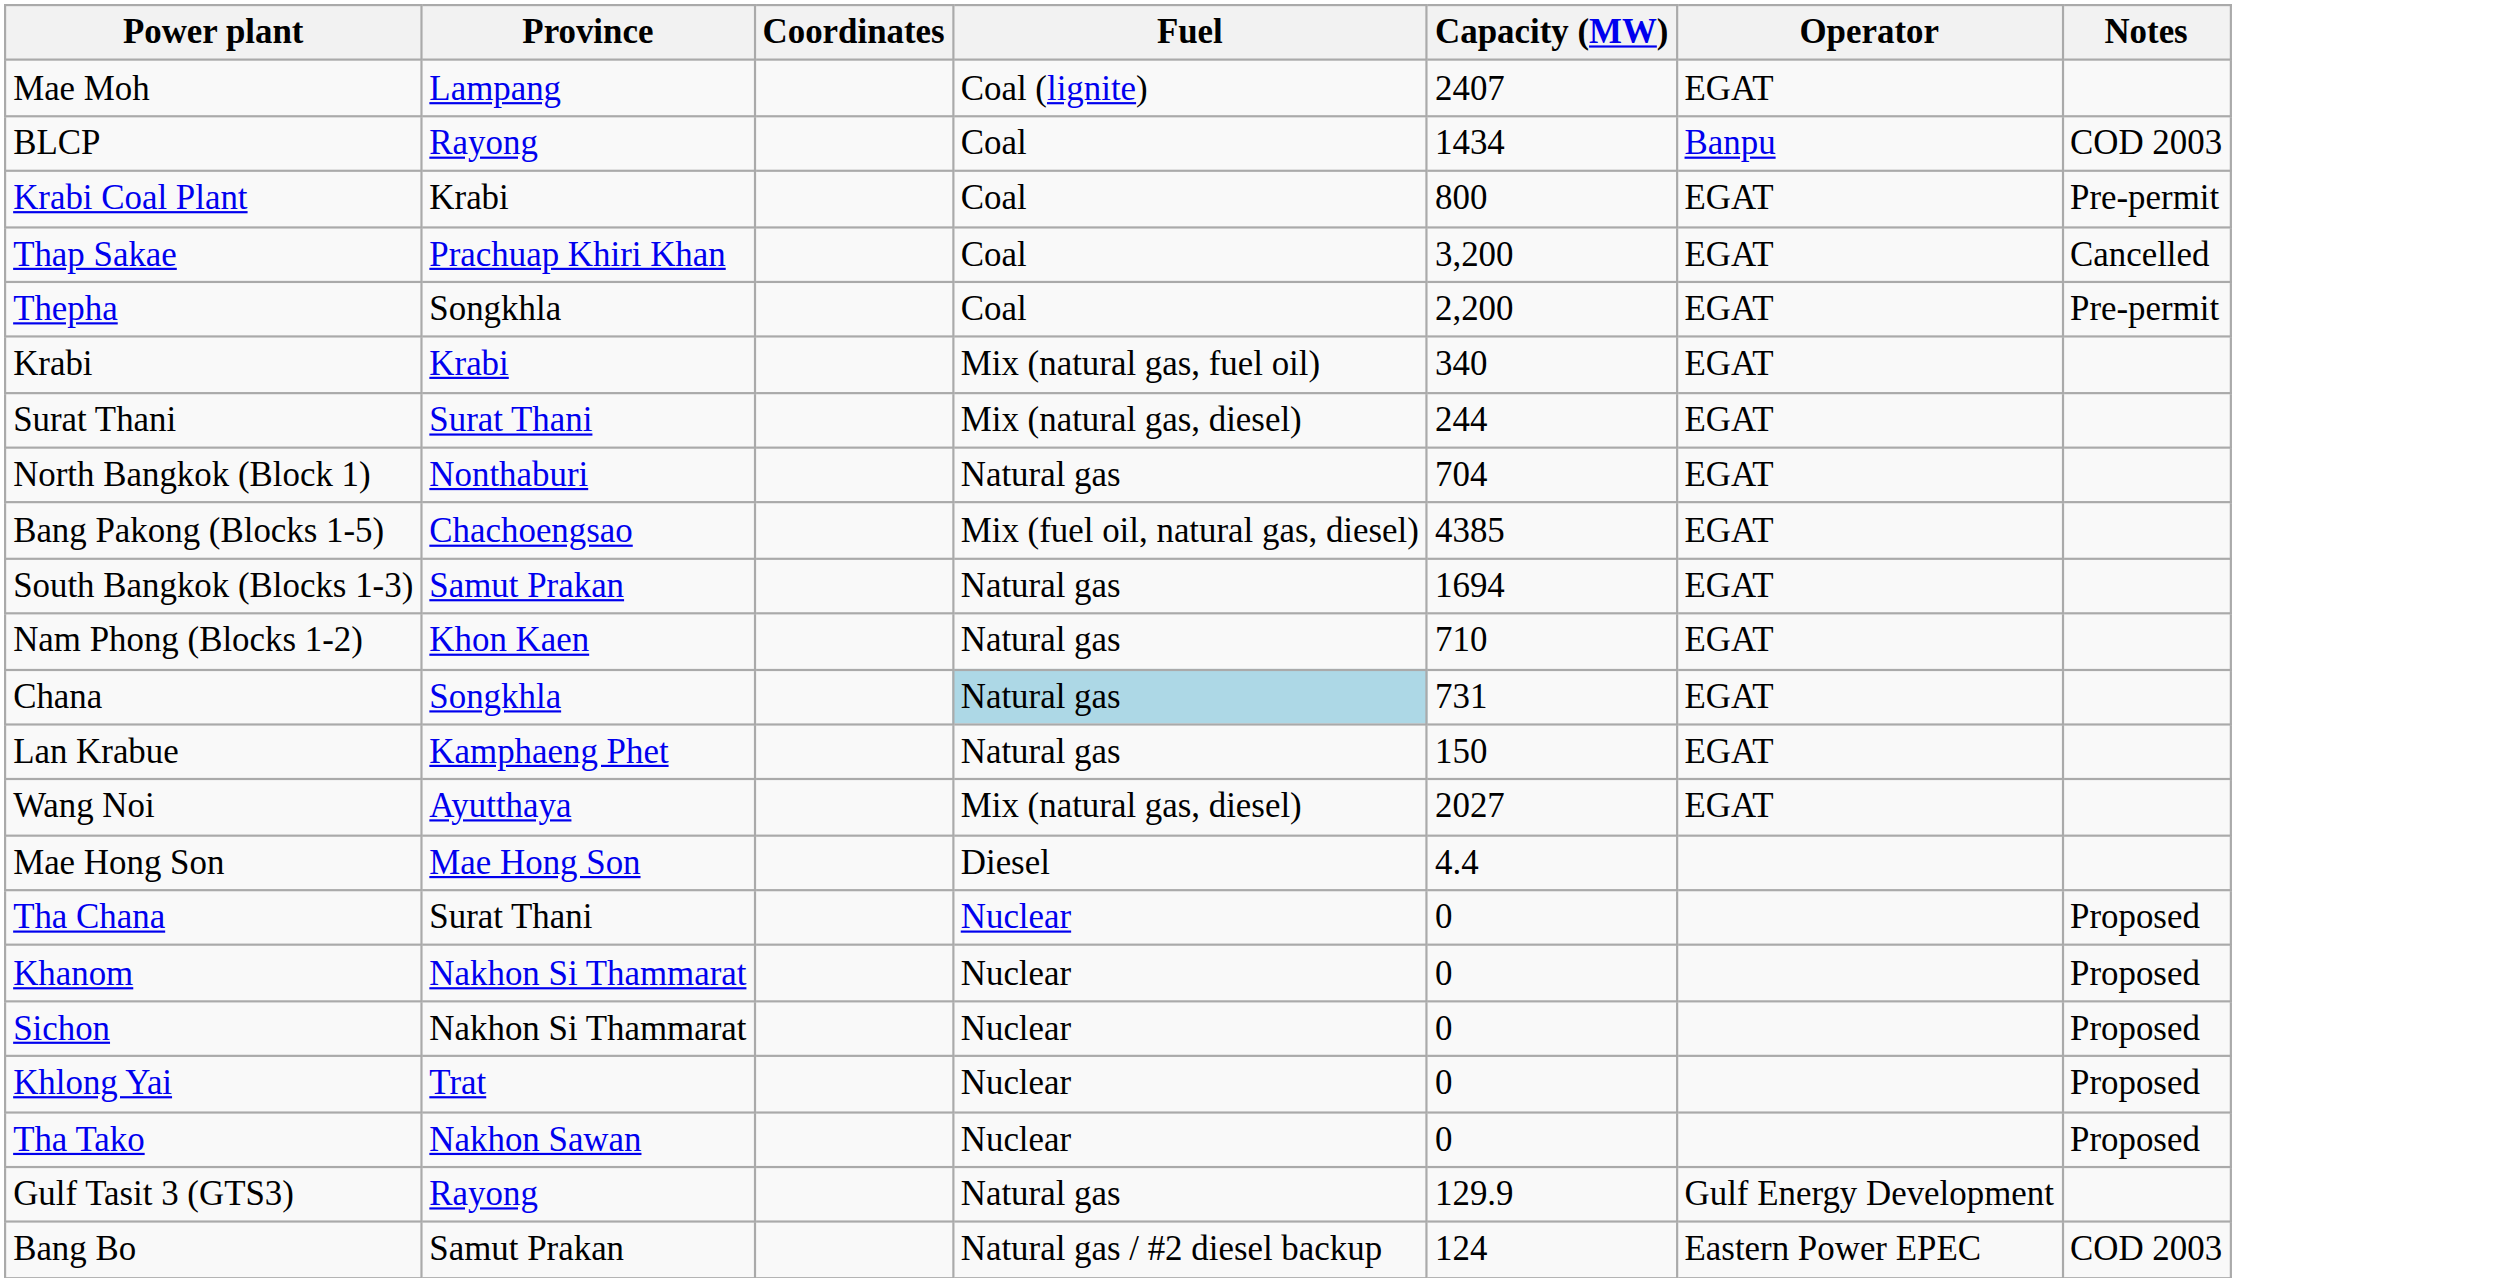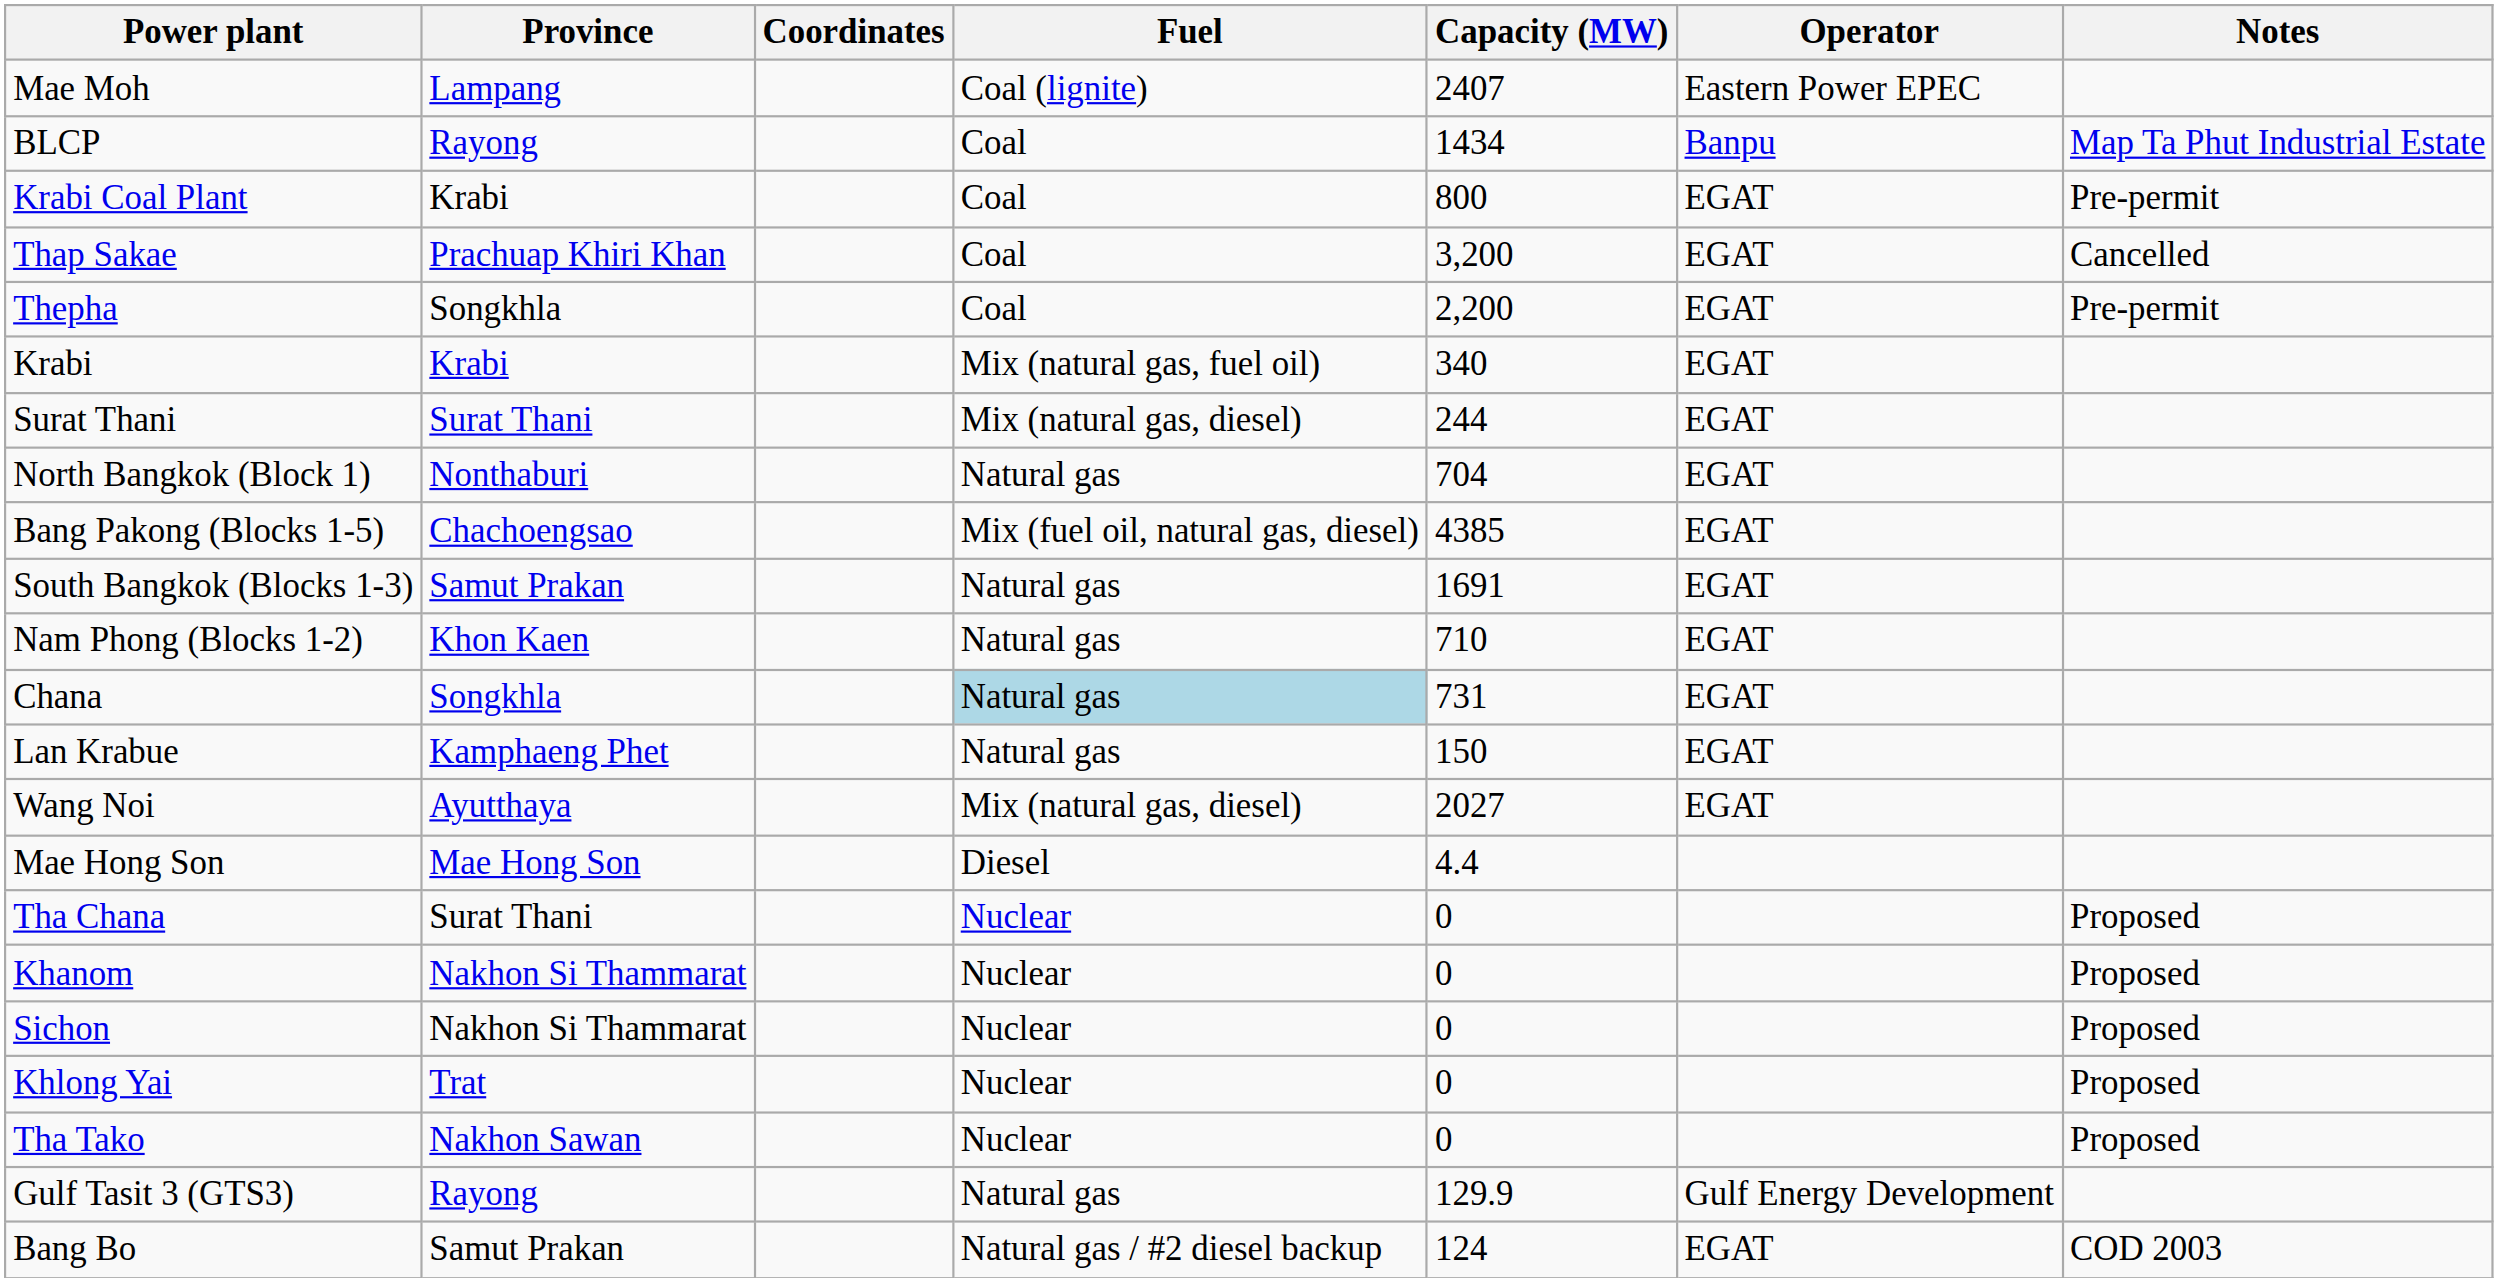Mae Moh | Operator: EGAT -> Eastern Power EPEC
BLCP | Notes: COD 2003 -> Map Ta Phut Industrial Estate
South Bangkok (Blocks 1-3) | Capacity (MW): 1694 -> 1691
Bang Bo | Operator: Eastern Power EPEC -> EGAT
